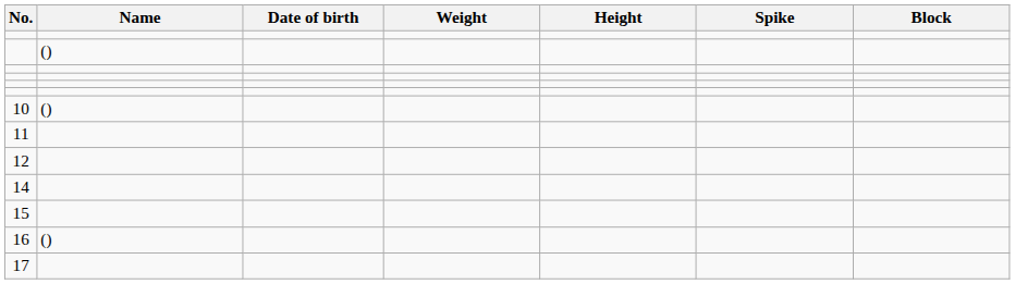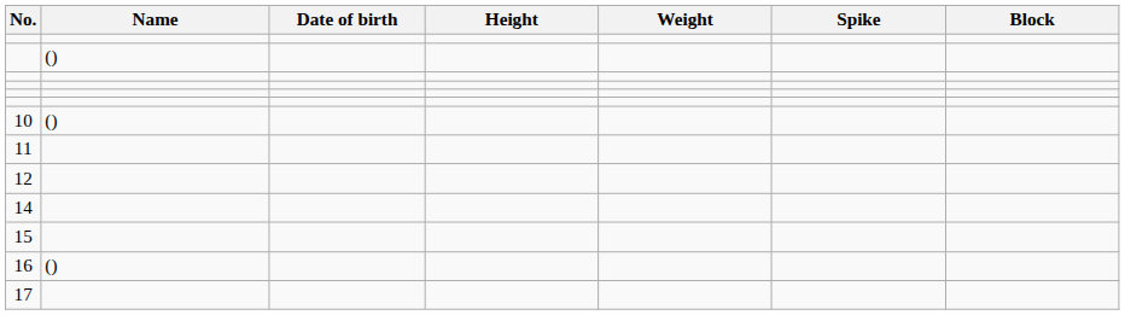columns swapped: Height <-> Weight
